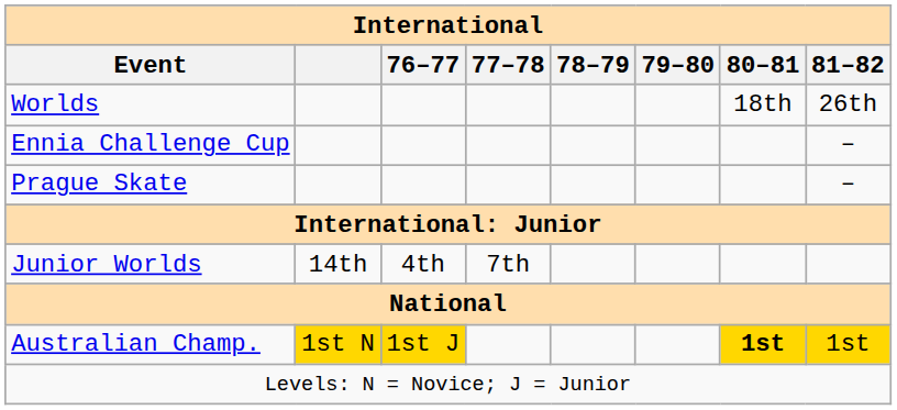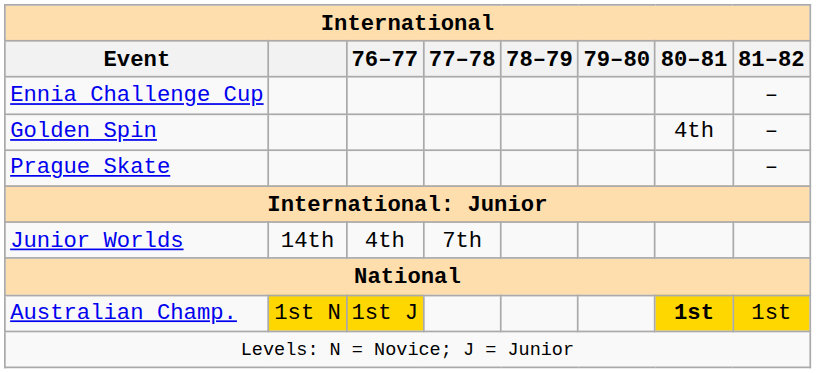- row: Worlds | 18th | 26th
+ row: Golden Spin | 4th | –
